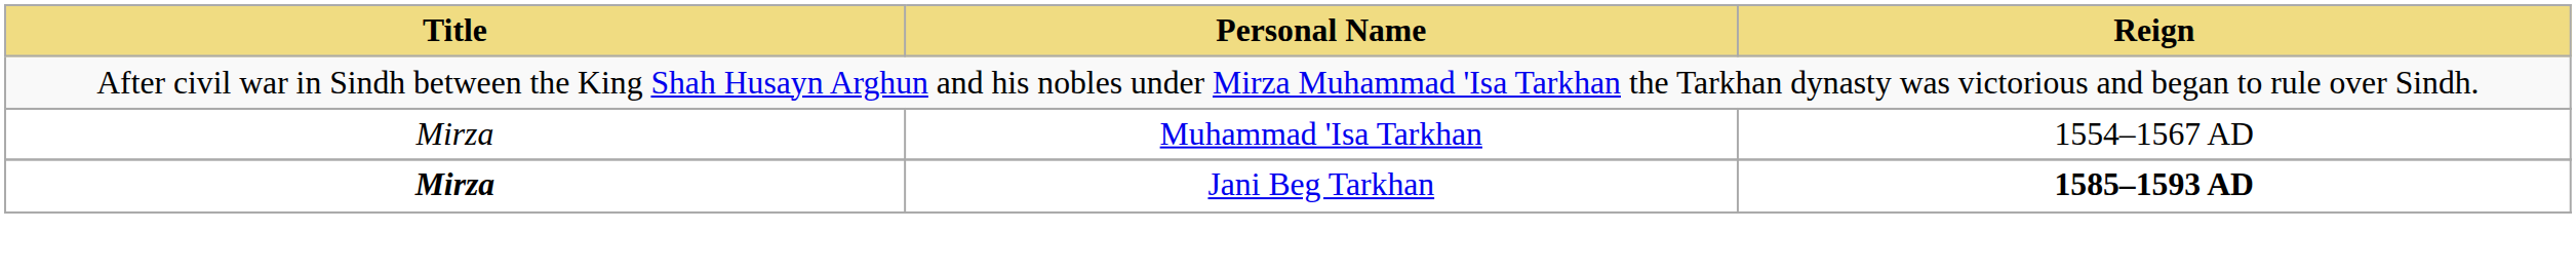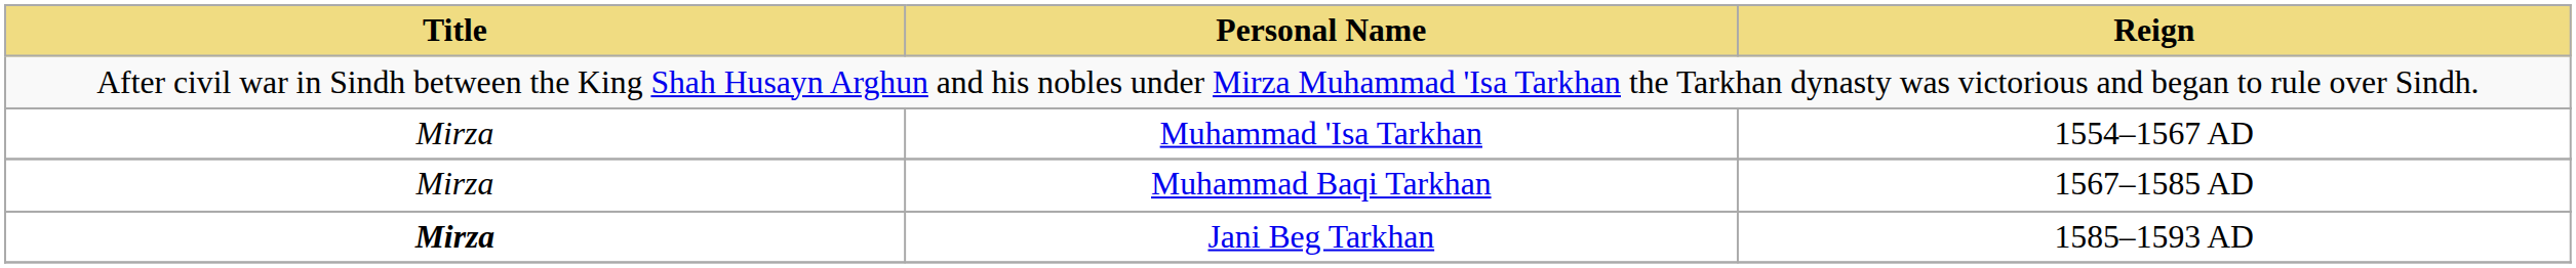+ row: Mirza | Muhammad Baqi Tarkhan | 1567–1585 AD
Jani Beg Tarkhan | Reign: bold -> normal
